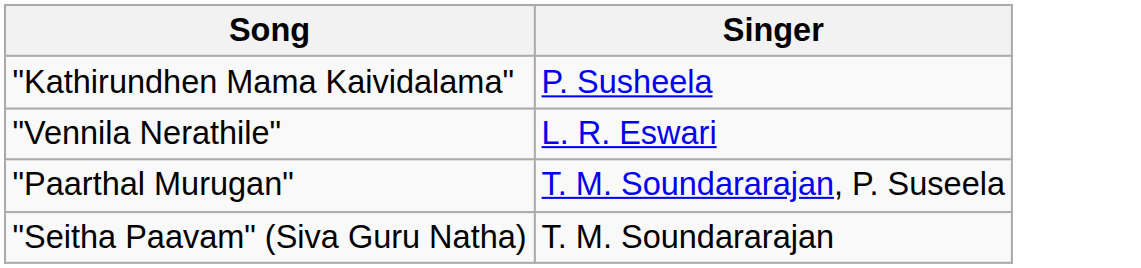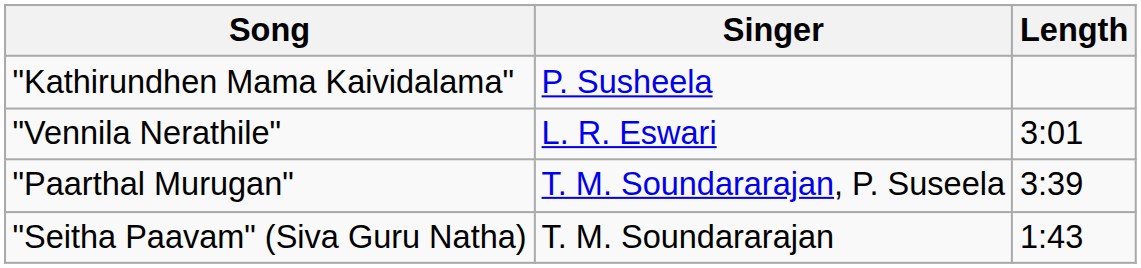+ column: Length | 3:01 | 3:39 | 1:43
